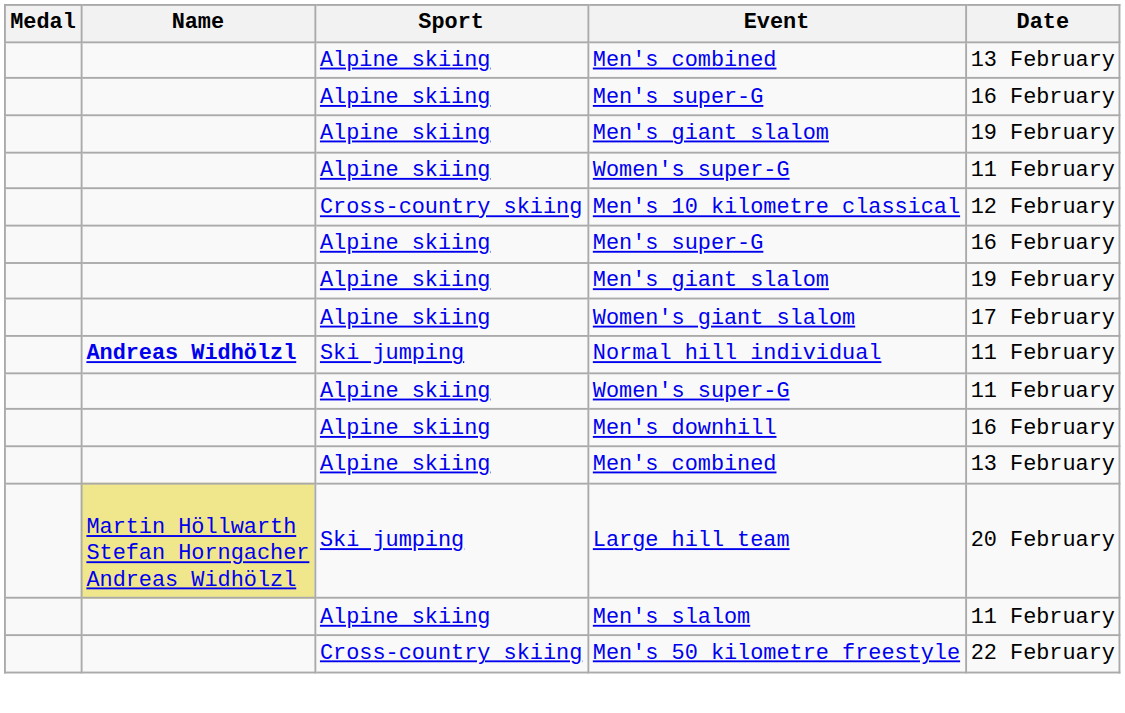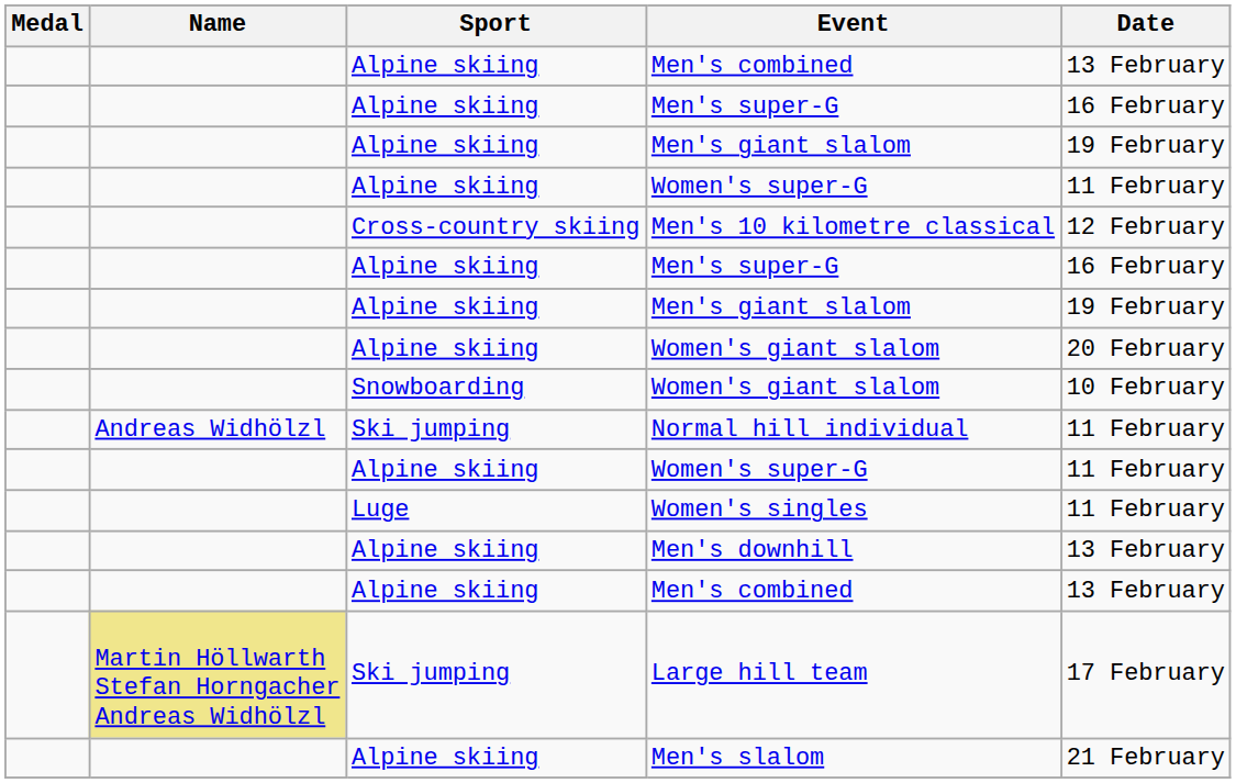Alpine skiing / Women's giant slalom | Date: 17 February -> 20 February
+ row: Snowboarding | Women's giant slalom | 10 February
Normal hill individual | Name: bold -> normal
+ row: Luge | Women's singles | 11 February
Men's downhill | Date: 16 February -> 13 February
Large hill team | Date: 20 February -> 17 February
Men's slalom | Date: 11 February -> 21 February
- row: Cross-country skiing | Men's 50 kilometre freestyle | 22 February
